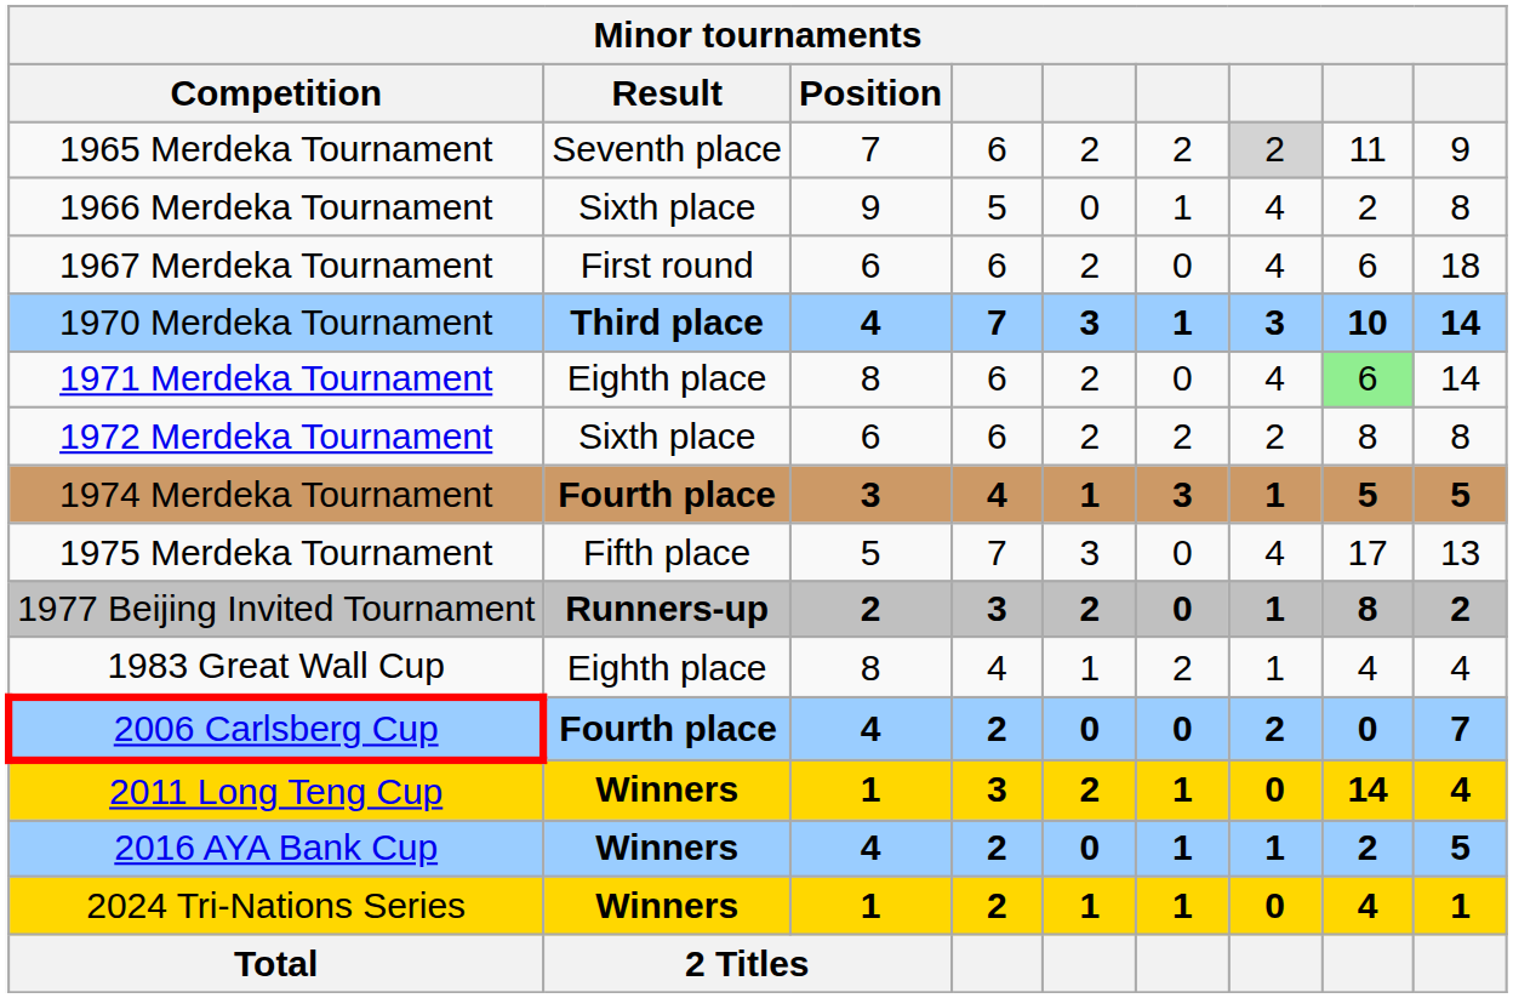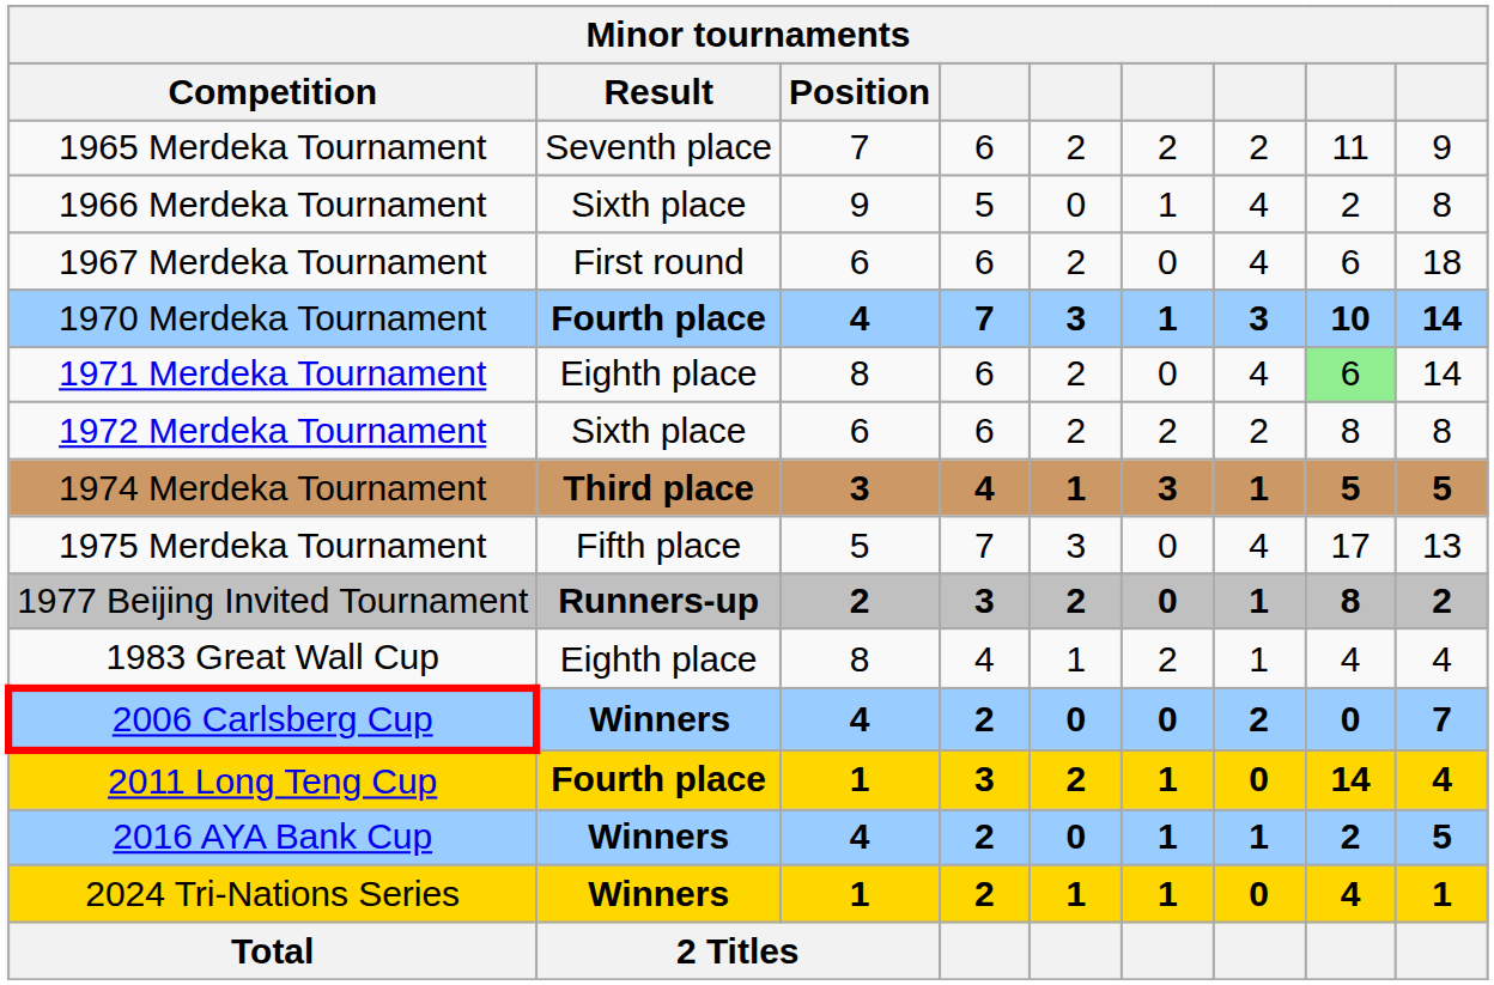1965 Merdeka Tournament | column 7: lightgrey background -> no background
1970 Merdeka Tournament | Result: Third place -> Fourth place
1974 Merdeka Tournament | Result: Fourth place -> Third place
2006 Carlsberg Cup | Result: Fourth place -> Winners
2011 Long Teng Cup | Result: Winners -> Fourth place
